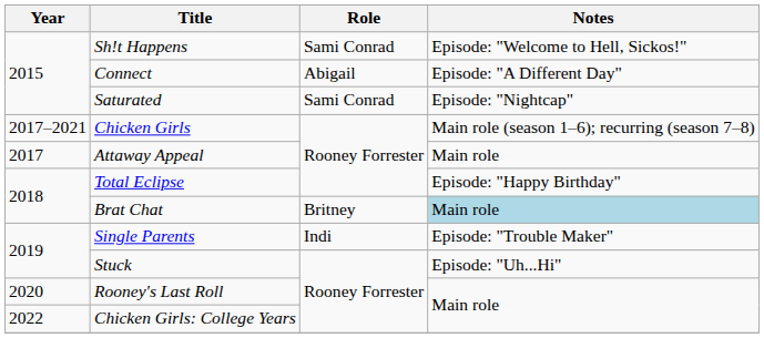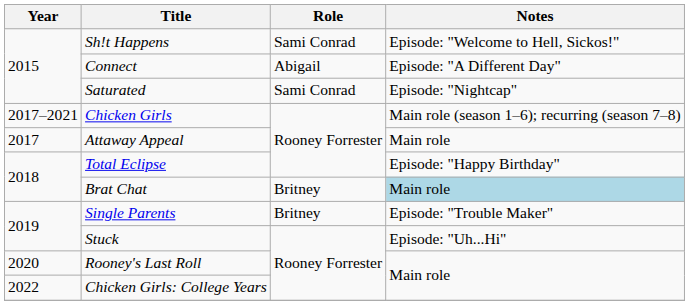Single Parents | Role: Indi -> Britney
